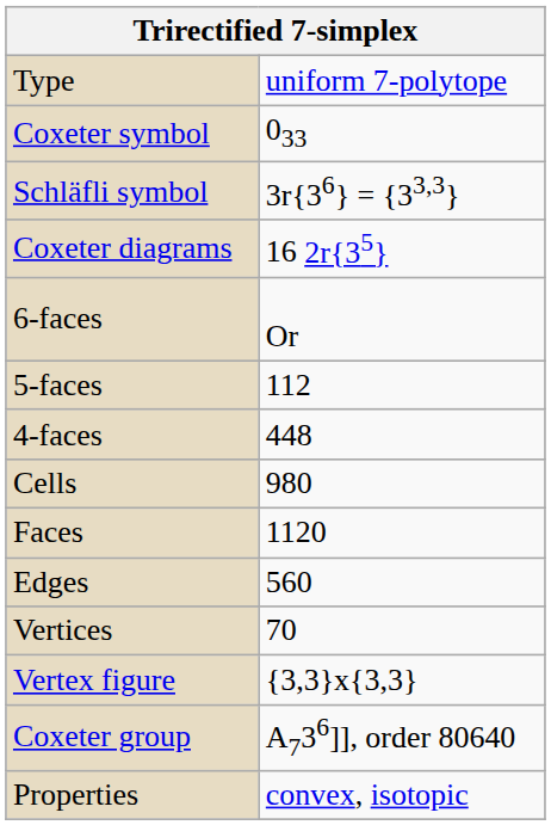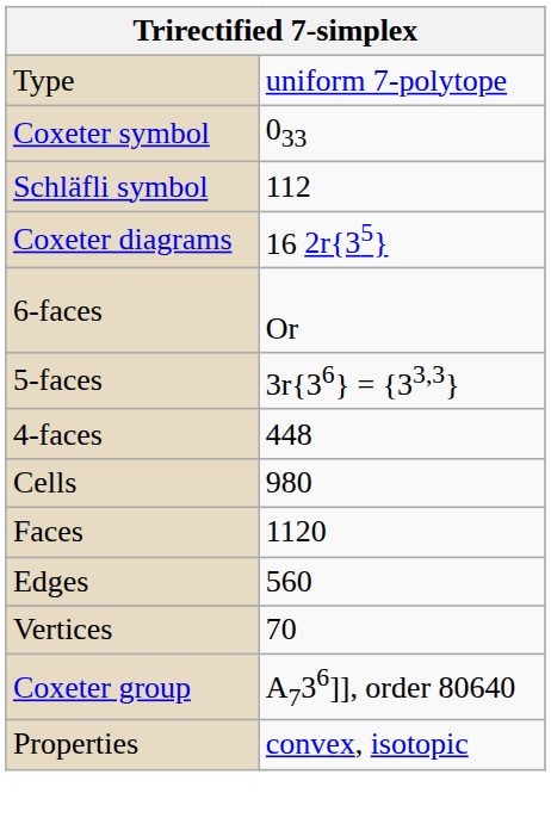Schläfli symbol | column 2: 3r{36} = {33,3} -> 112
5-faces | column 2: 112 -> 3r{36} = {33,3}
- row: Vertex figure | {3,3}x{3,3}
